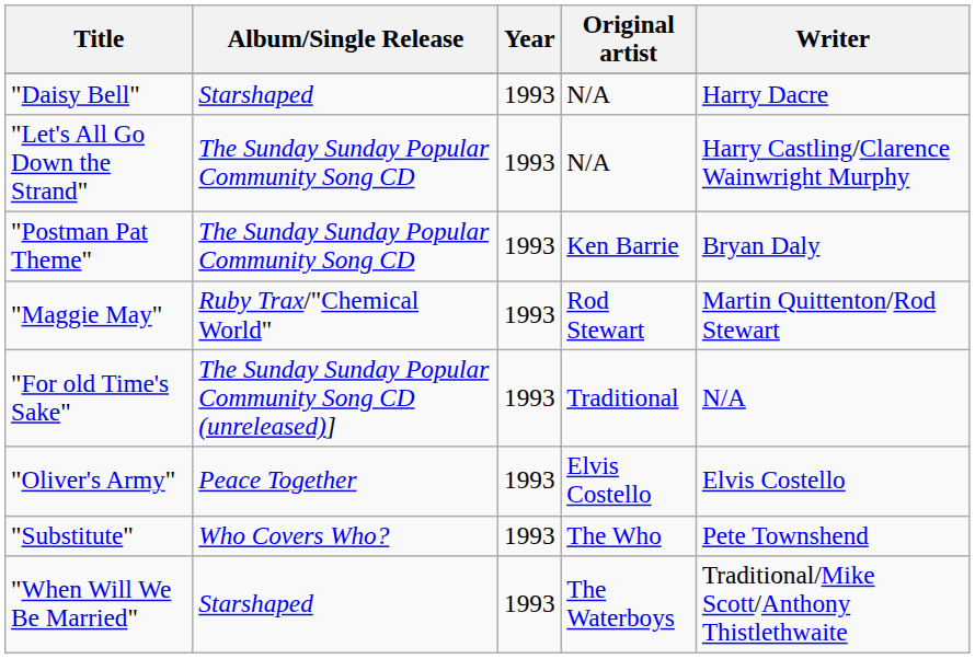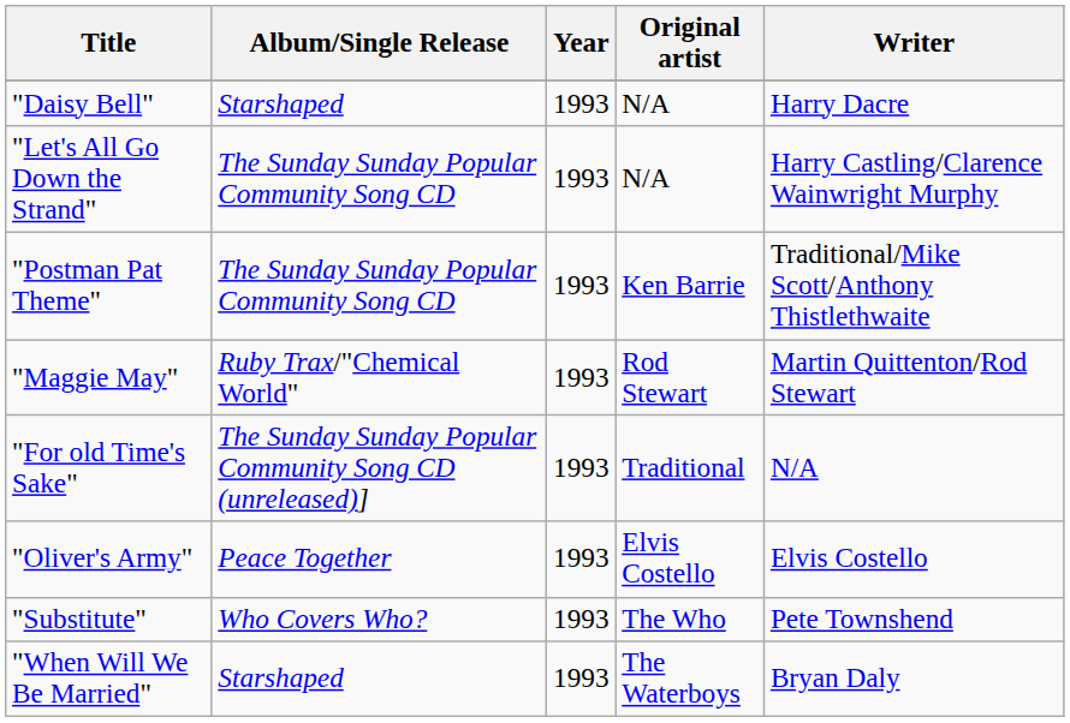"Postman Pat Theme" | Writer: Bryan Daly -> Traditional/Mike Scott/Anthony Thistlethwaite
"When Will We Be Married" | Writer: Traditional/Mike Scott/Anthony Thistlethwaite -> Bryan Daly
